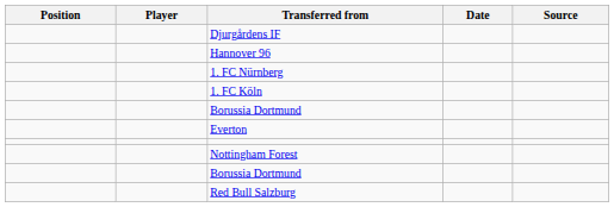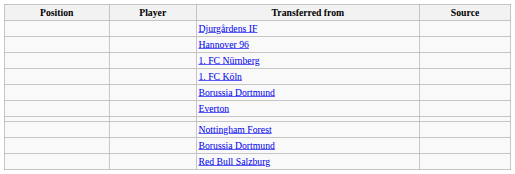- column: Date
